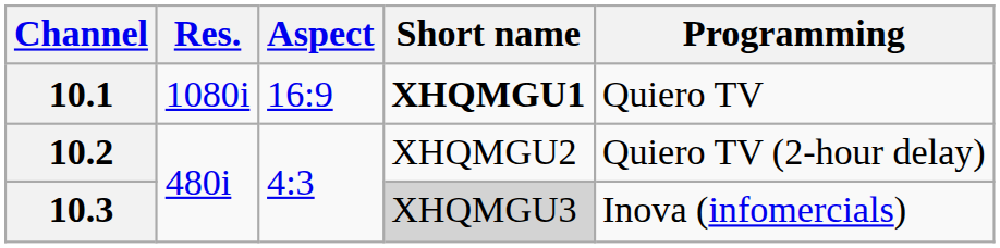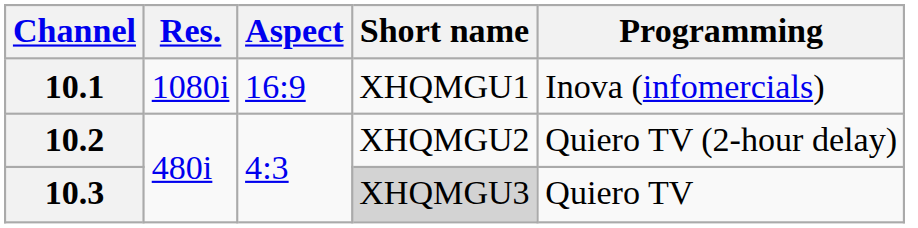10.1 | Short name: bold -> normal
10.1 | Programming: Quiero TV -> Inova (infomercials)
10.3 | Programming: Inova (infomercials) -> Quiero TV
